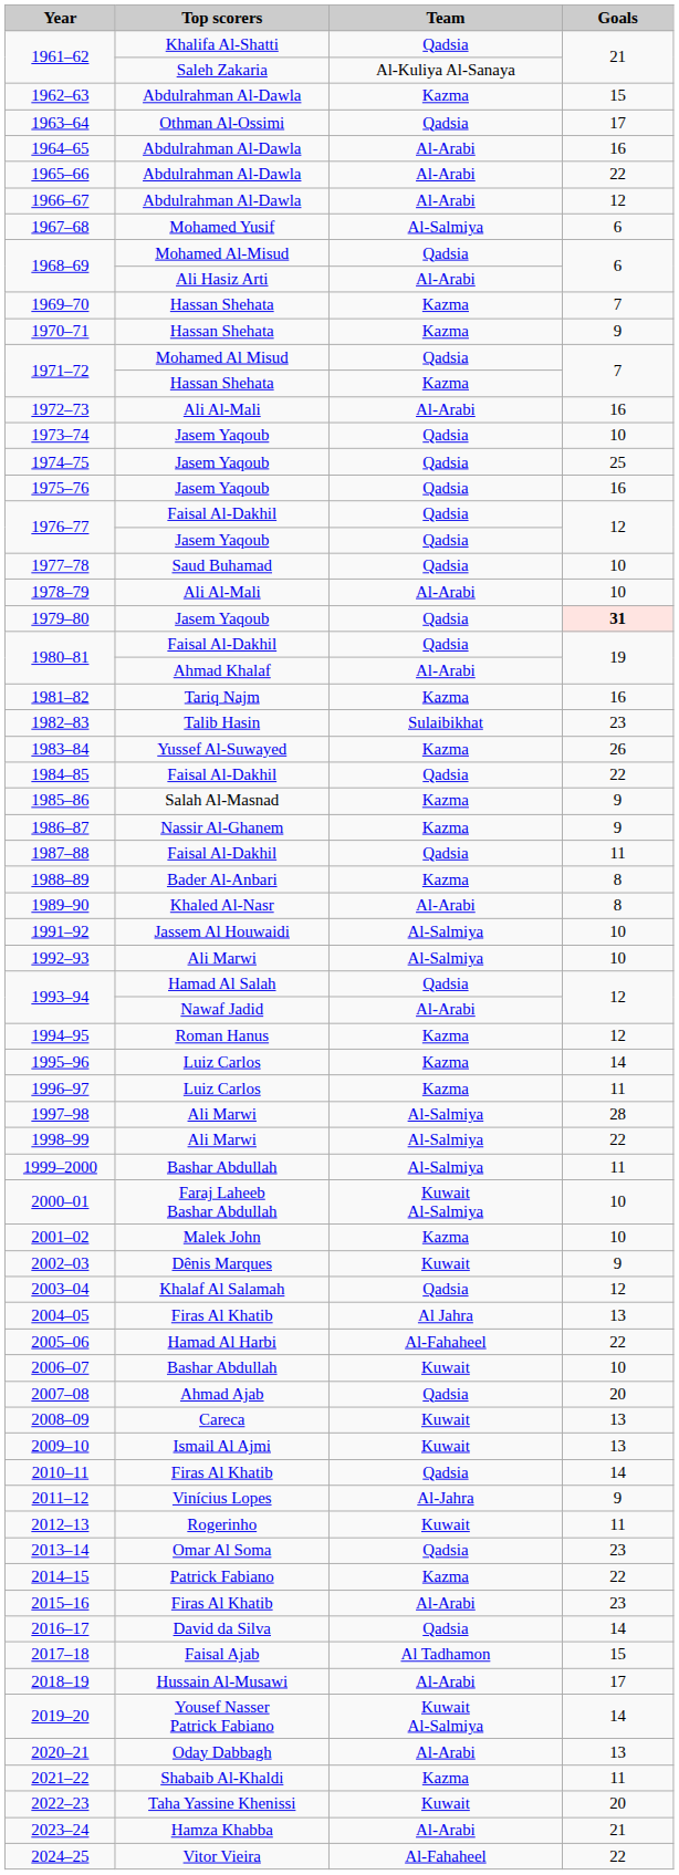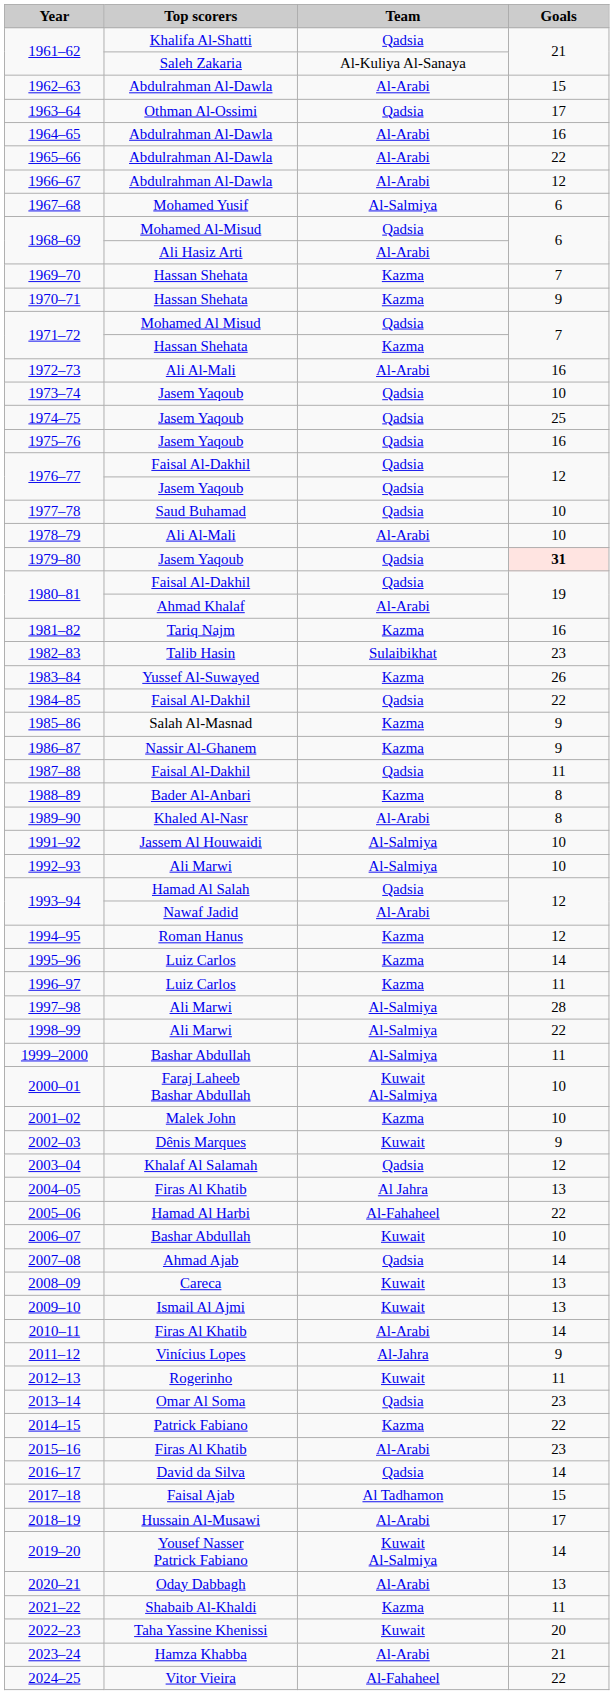1962–63 | Team: Kazma -> Al-Arabi
2007–08 | Goals: 20 -> 14
2010–11 | Team: Qadsia -> Al-Arabi
